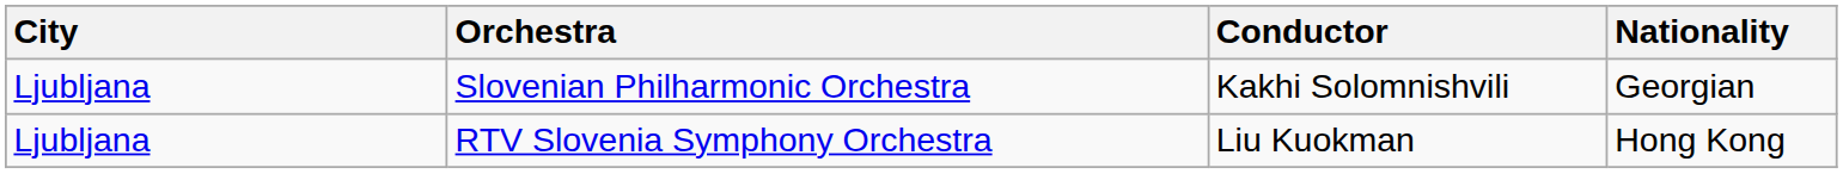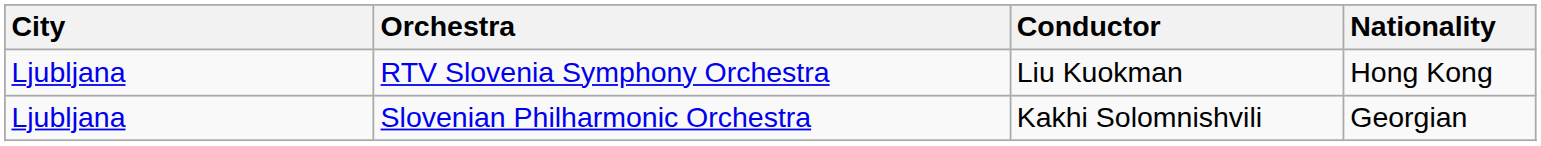rows swapped: RTV Slovenia Symphony Orchestra <-> Slovenian Philharmonic Orchestra
